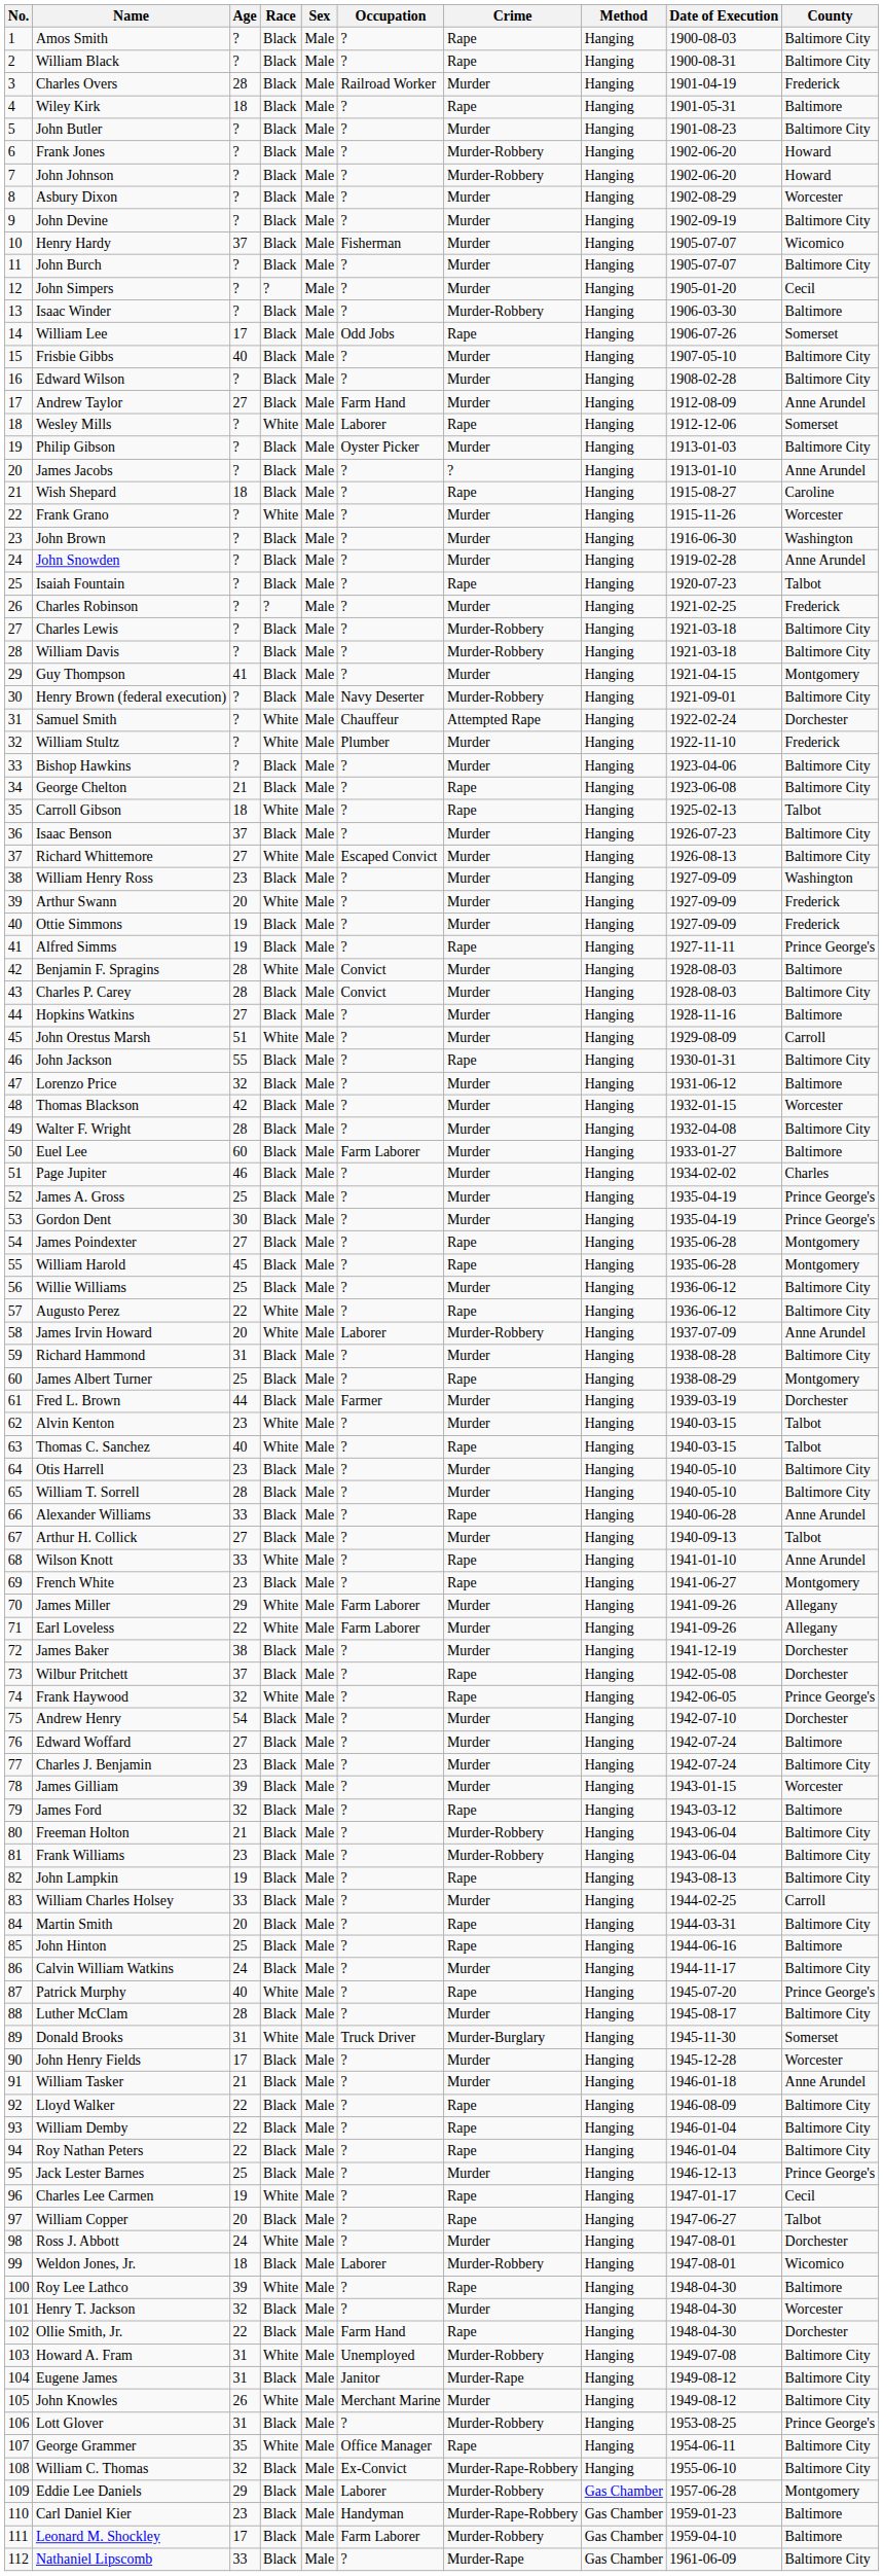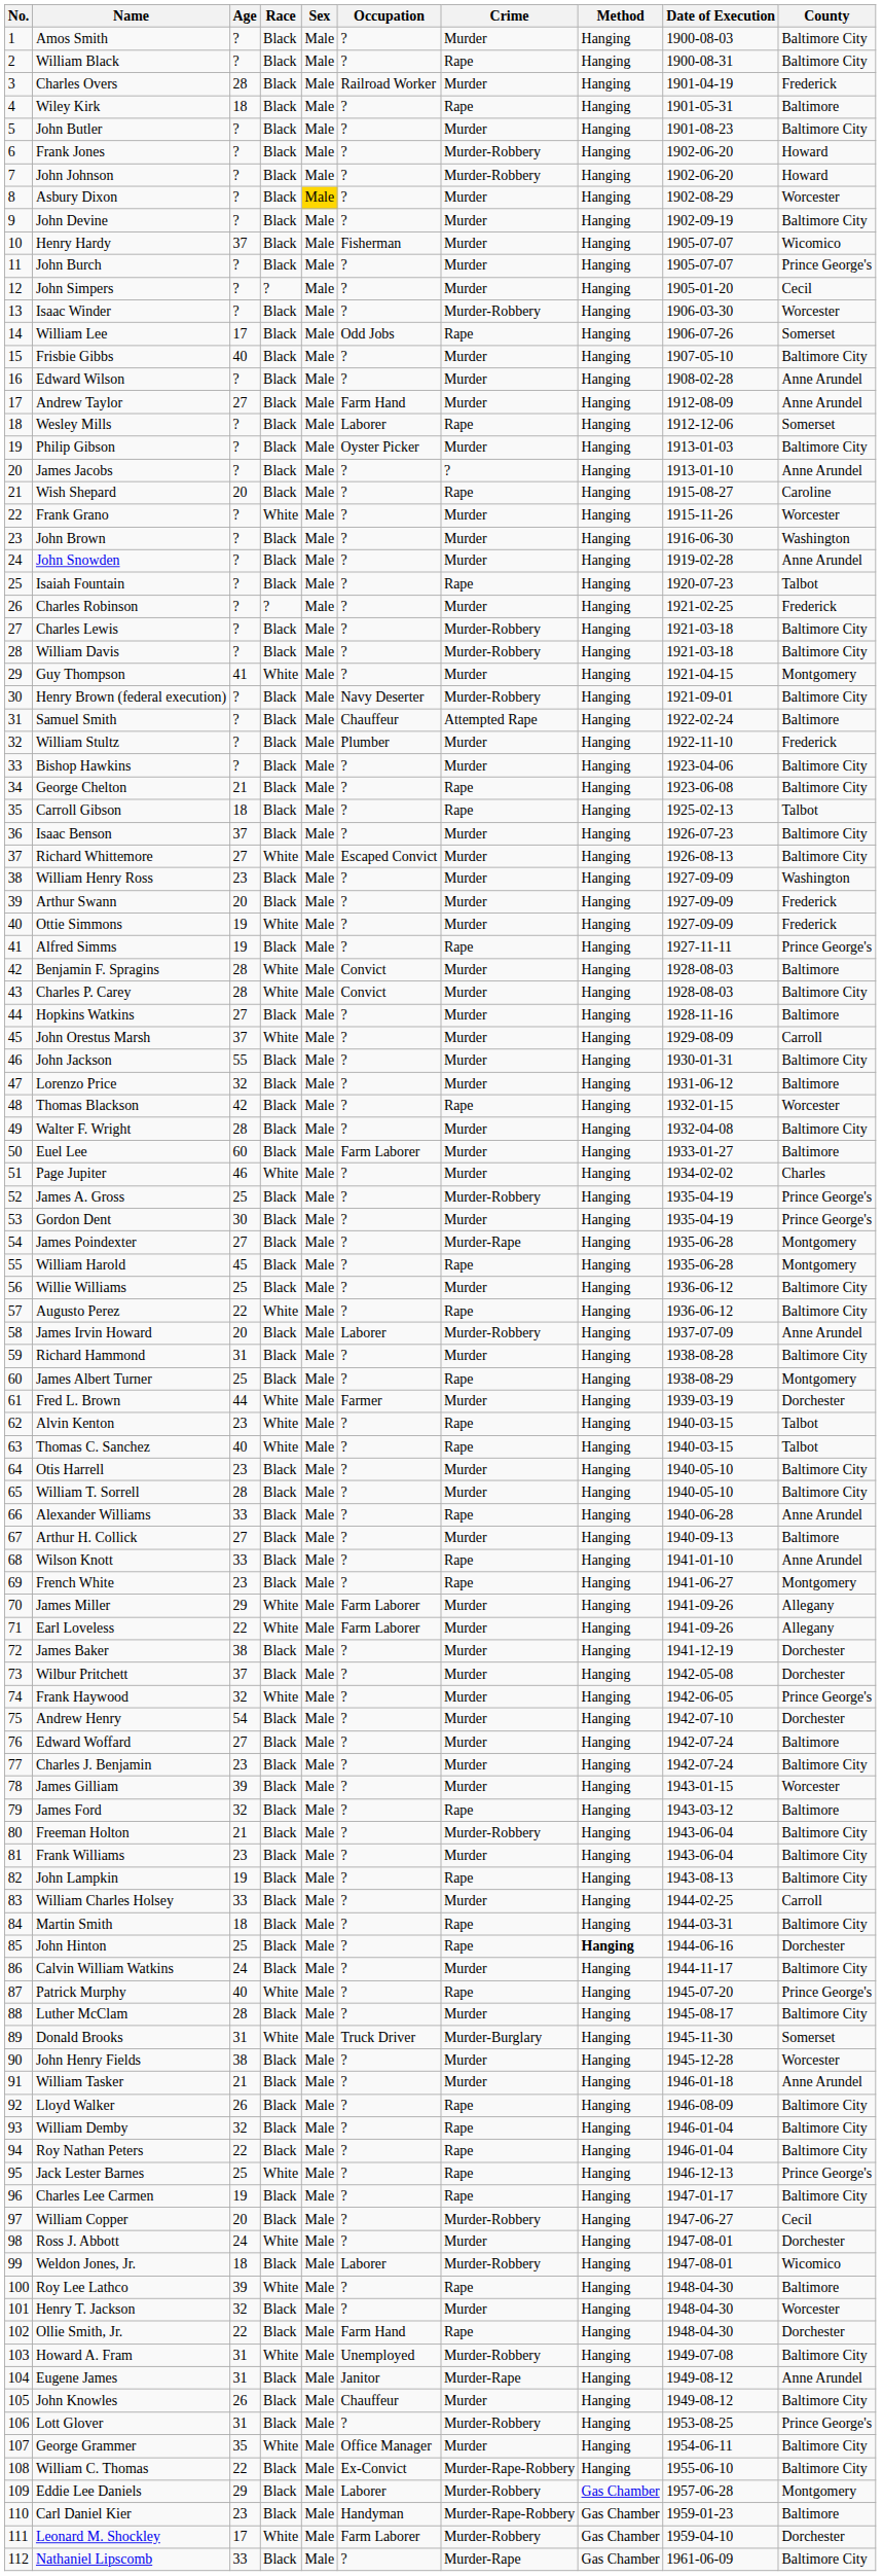Amos Smith | Crime: Rape -> Murder
Asbury Dixon | Sex: no background -> gold background
John Burch | County: Baltimore City -> Prince George's
Isaac Winder | County: Baltimore -> Worcester
Edward Wilson | County: Baltimore City -> Anne Arundel
Wesley Mills | Race: White -> Black
Wish Shepard | Age: 18 -> 20
Guy Thompson | Race: Black -> White
Samuel Smith | Race: White -> Black
Samuel Smith | County: Dorchester -> Baltimore
William Stultz | Race: White -> Black
Carroll Gibson | Race: White -> Black
Arthur Swann | Race: White -> Black
Ottie Simmons | Race: Black -> White
Charles P. Carey | Race: Black -> White
John Orestus Marsh | Age: 51 -> 37
John Jackson | Crime: Rape -> Murder
Thomas Blackson | Crime: Murder -> Rape
Page Jupiter | Race: Black -> White
James A. Gross | Crime: Murder -> Murder-Robbery
James Poindexter | Crime: Rape -> Murder-Rape
James Irvin Howard | Race: White -> Black
Fred L. Brown | Race: Black -> White
Alvin Kenton | Crime: Murder -> Rape
Arthur H. Collick | County: Talbot -> Baltimore
Wilson Knott | Race: White -> Black
Wilbur Pritchett | Crime: Rape -> Murder
Frank Haywood | Crime: Rape -> Murder
Frank Williams | Crime: Murder-Robbery -> Murder
Martin Smith | Age: 20 -> 18
John Hinton | Method: normal -> bold
John Hinton | County: Baltimore -> Dorchester
John Henry Fields | Age: 17 -> 38
Lloyd Walker | Age: 22 -> 26
William Demby | Age: 22 -> 32
Jack Lester Barnes | Race: Black -> White
Jack Lester Barnes | Crime: Murder -> Rape
Charles Lee Carmen | Race: White -> Black
Charles Lee Carmen | County: Cecil -> Baltimore City
William Copper | Crime: Rape -> Murder-Robbery
William Copper | County: Talbot -> Cecil
Eugene James | County: Baltimore City -> Anne Arundel
John Knowles | Race: White -> Black
John Knowles | Occupation: Merchant Marine -> Chauffeur
George Grammer | Crime: Rape -> Murder
William C. Thomas | Age: 32 -> 22
Leonard M. Shockley | Race: Black -> White
Leonard M. Shockley | County: Baltimore -> Dorchester
